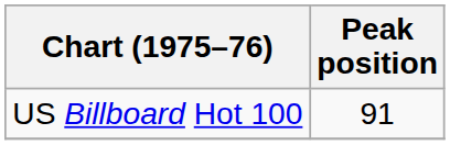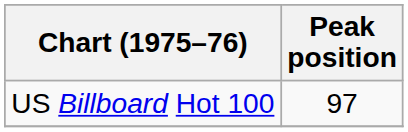US Billboard Hot 100 | Peak position: 91 -> 97
